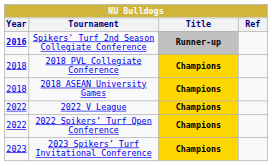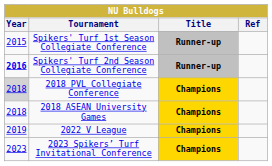+ row: 2015 | Spikers' Turf 1st Season Collegiate Conference | Runner-up
2018 PVL Collegiate Conference | Year: no background -> lightgrey background
2022 V League | Year: 2022 -> 2019
- row: 2022 | 2022 Spikers’ Turf Open Conference | Champions
